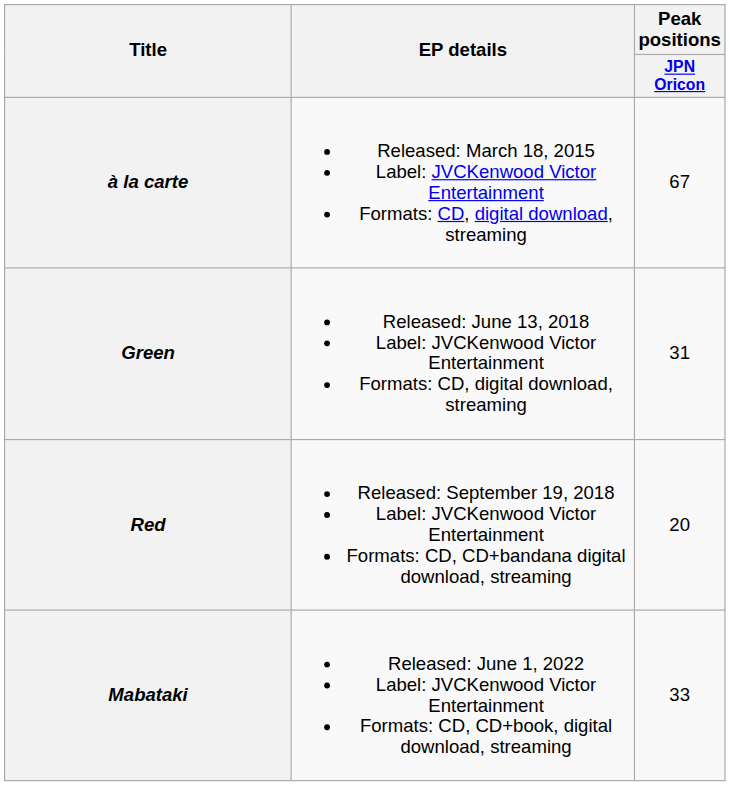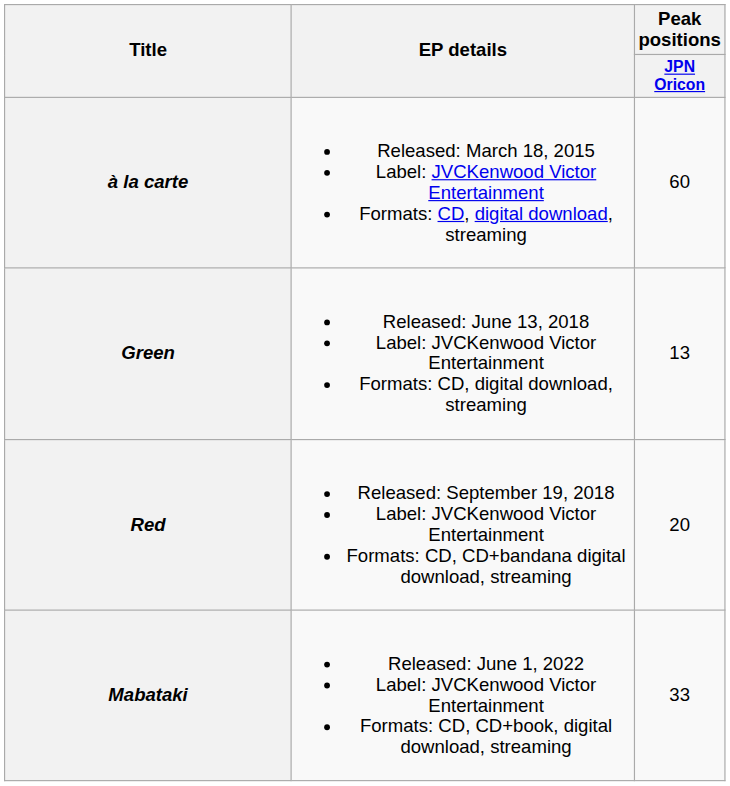à la carte | Peak positions / JPN Oricon: 67 -> 60
Green | Peak positions / JPN Oricon: 31 -> 13
